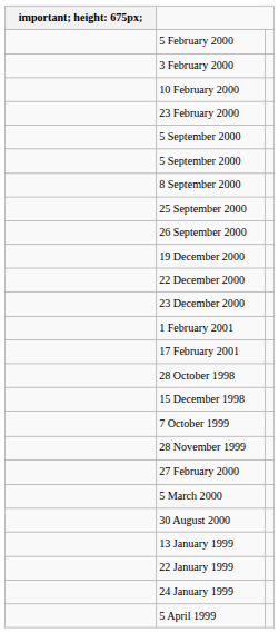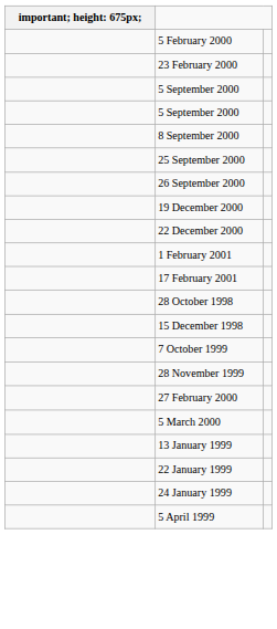- row: 3 February 2000
- row: 10 February 2000
- row: 23 December 2000
- row: 30 August 2000
